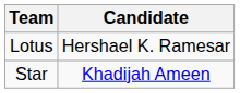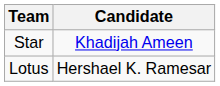rows swapped: Star <-> Lotus
